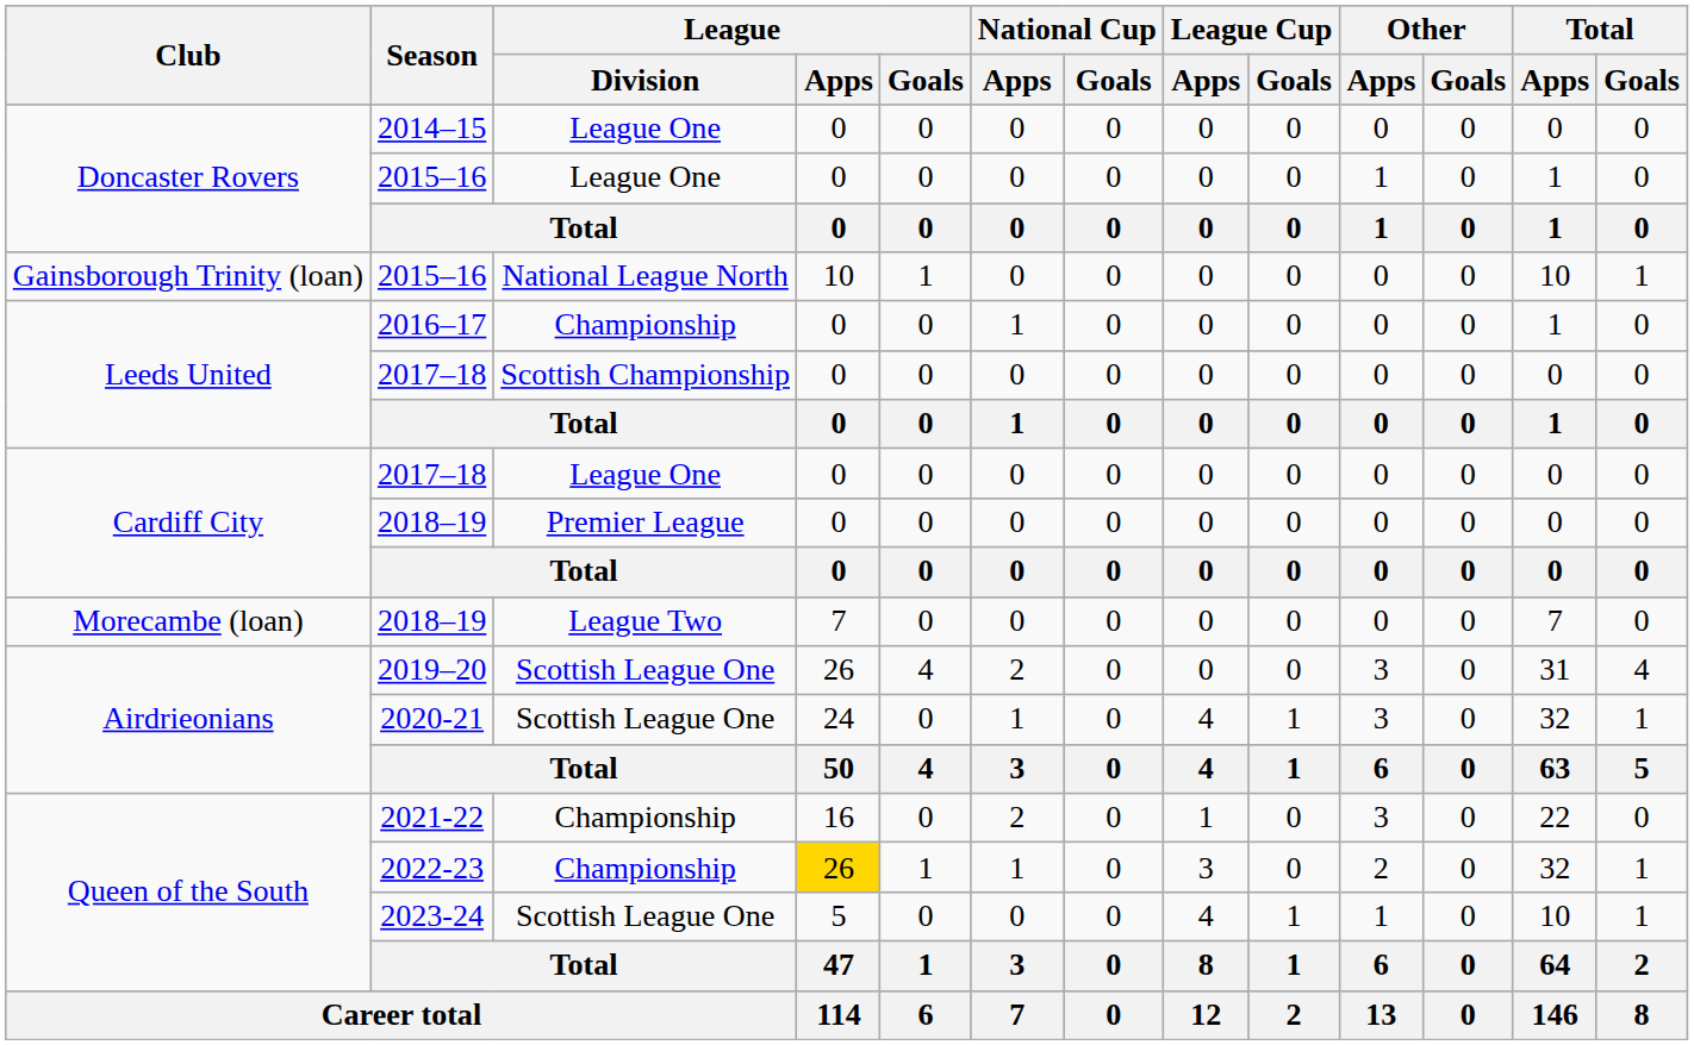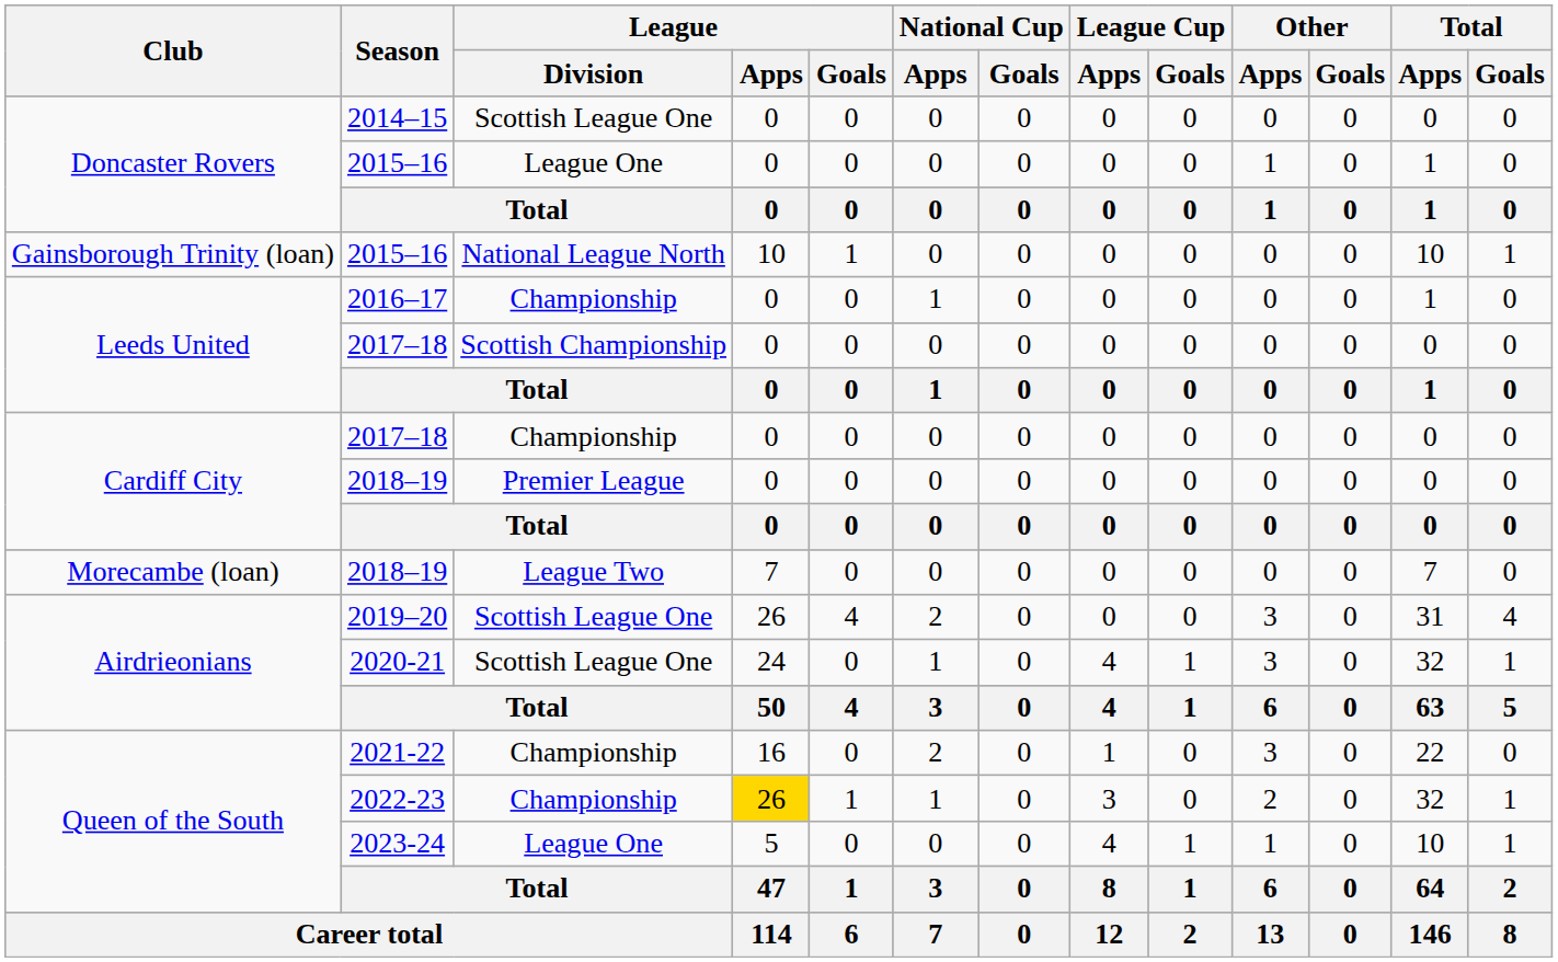2014–15 | League / Division: League One -> Scottish League One
Cardiff City / 2017–18 | League / Division: League One -> Championship
2023-24 | League / Division: Scottish League One -> League One
